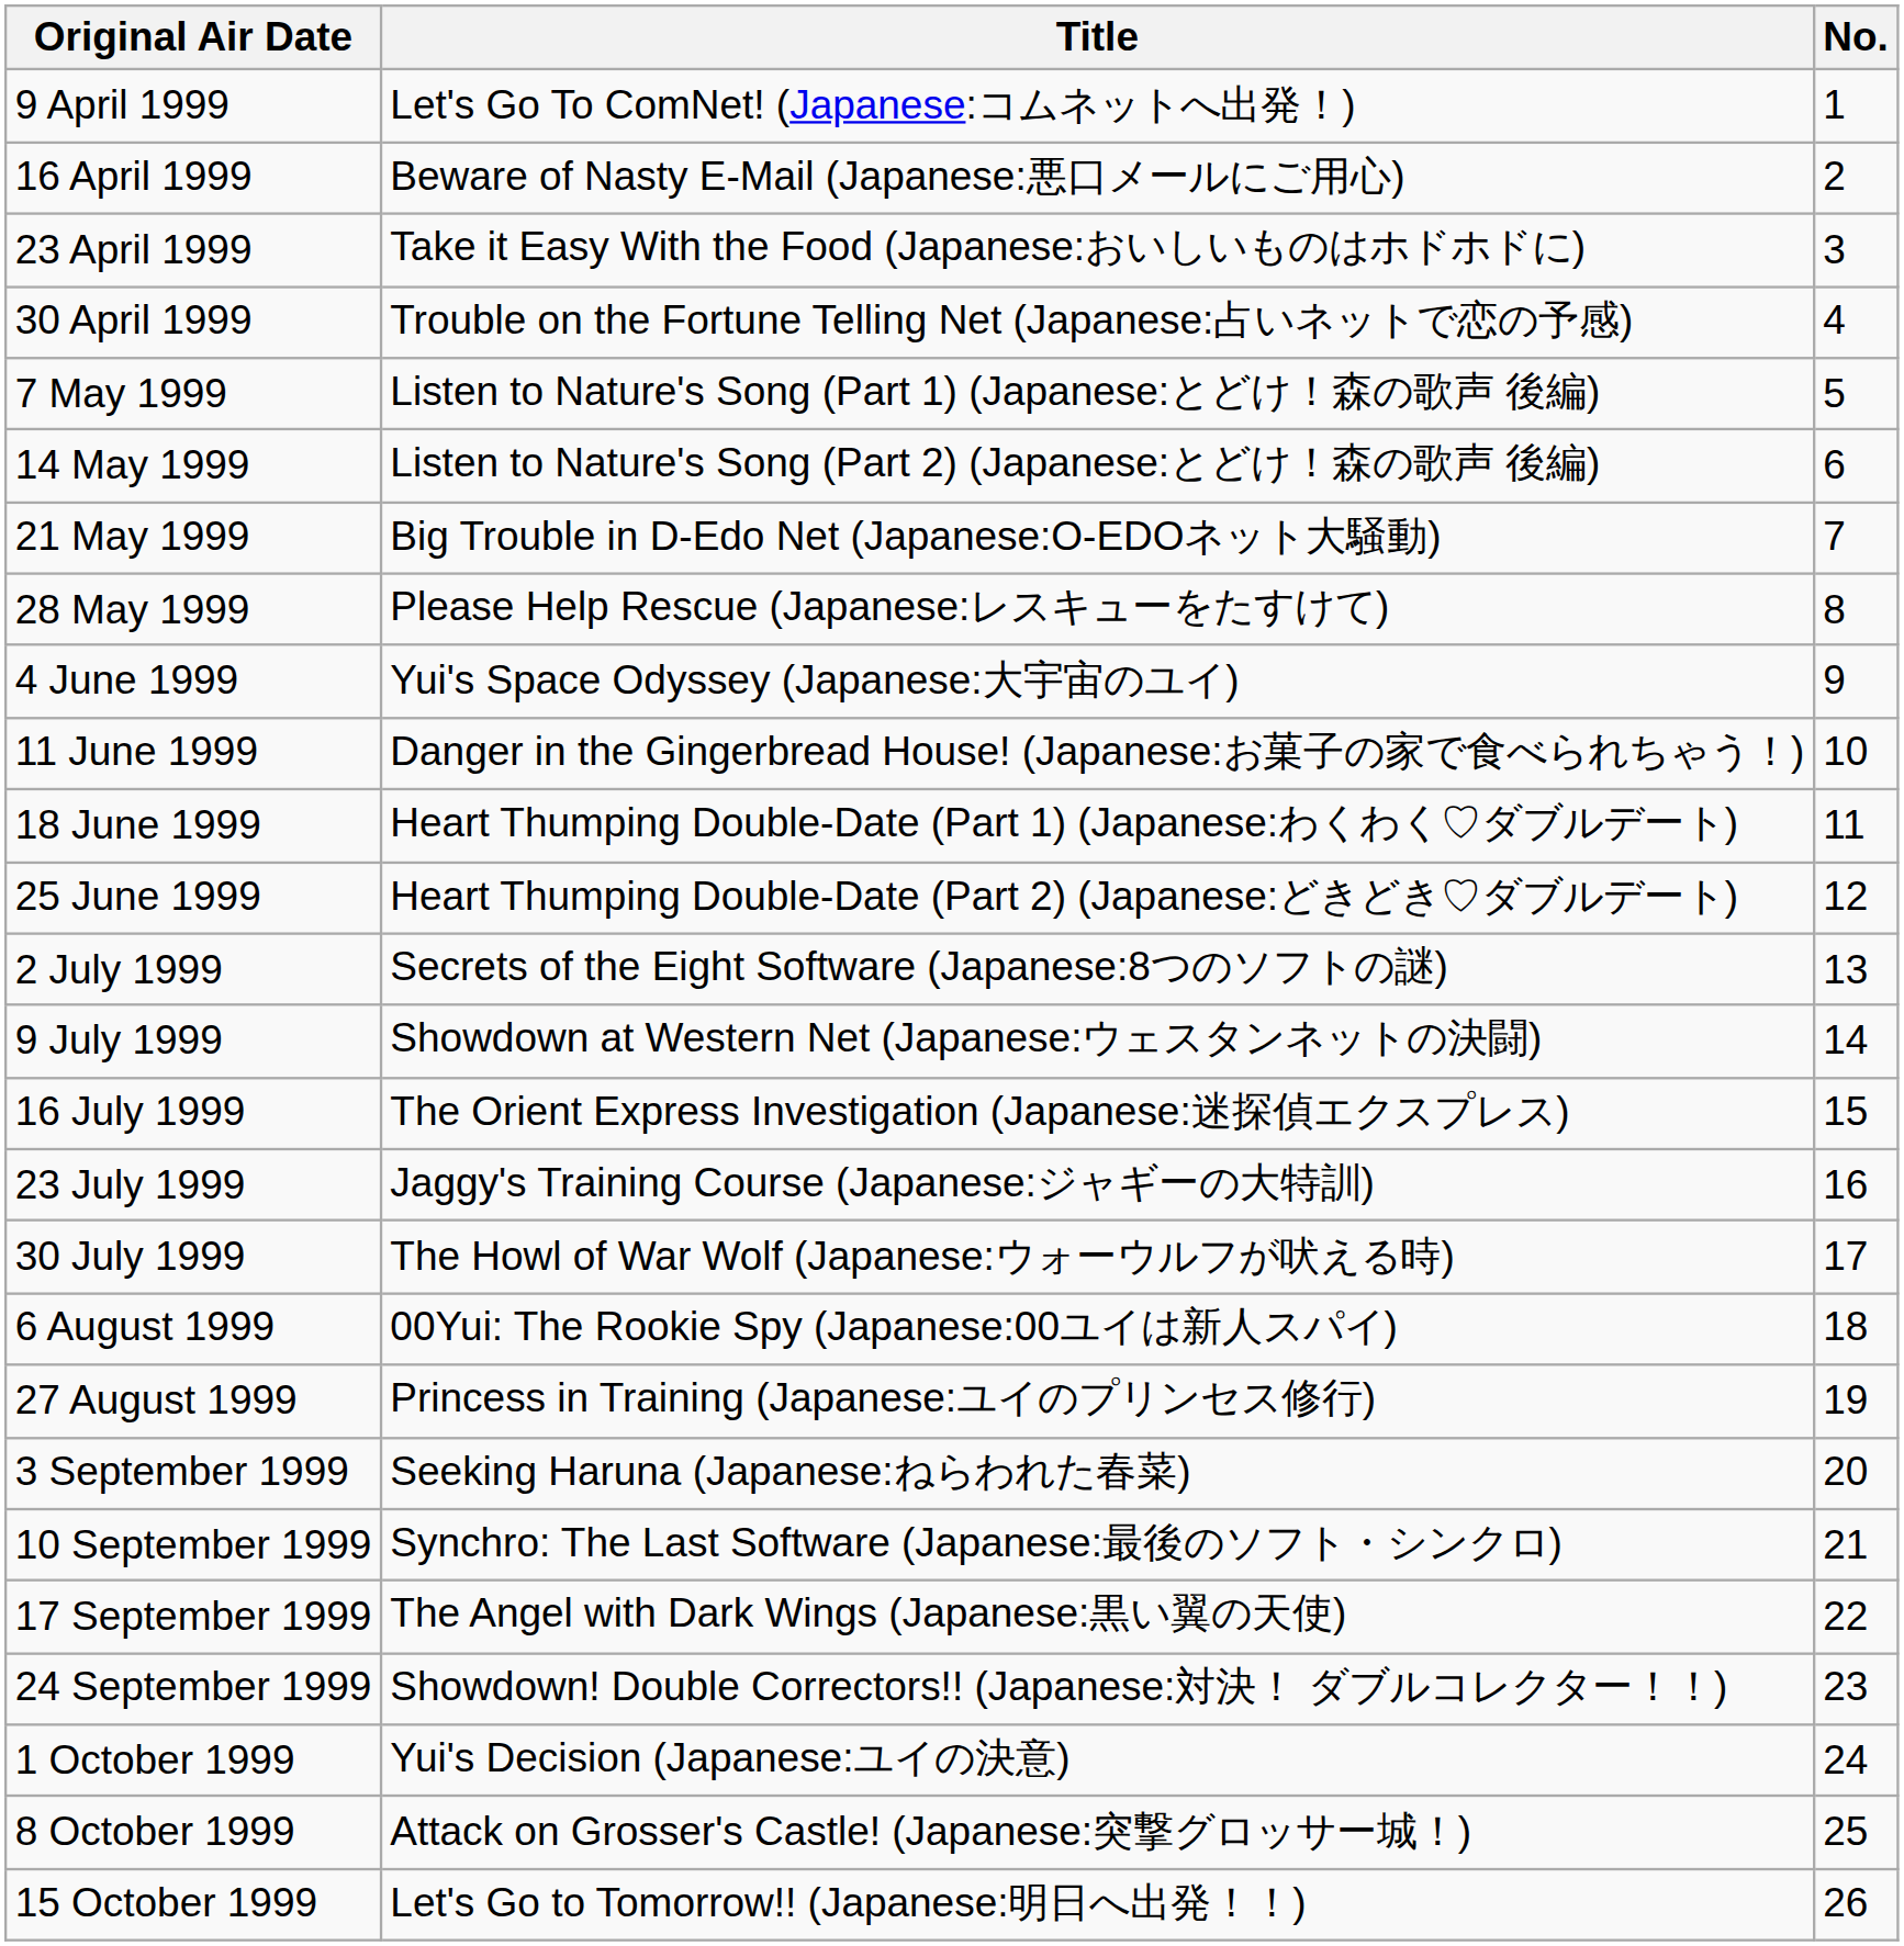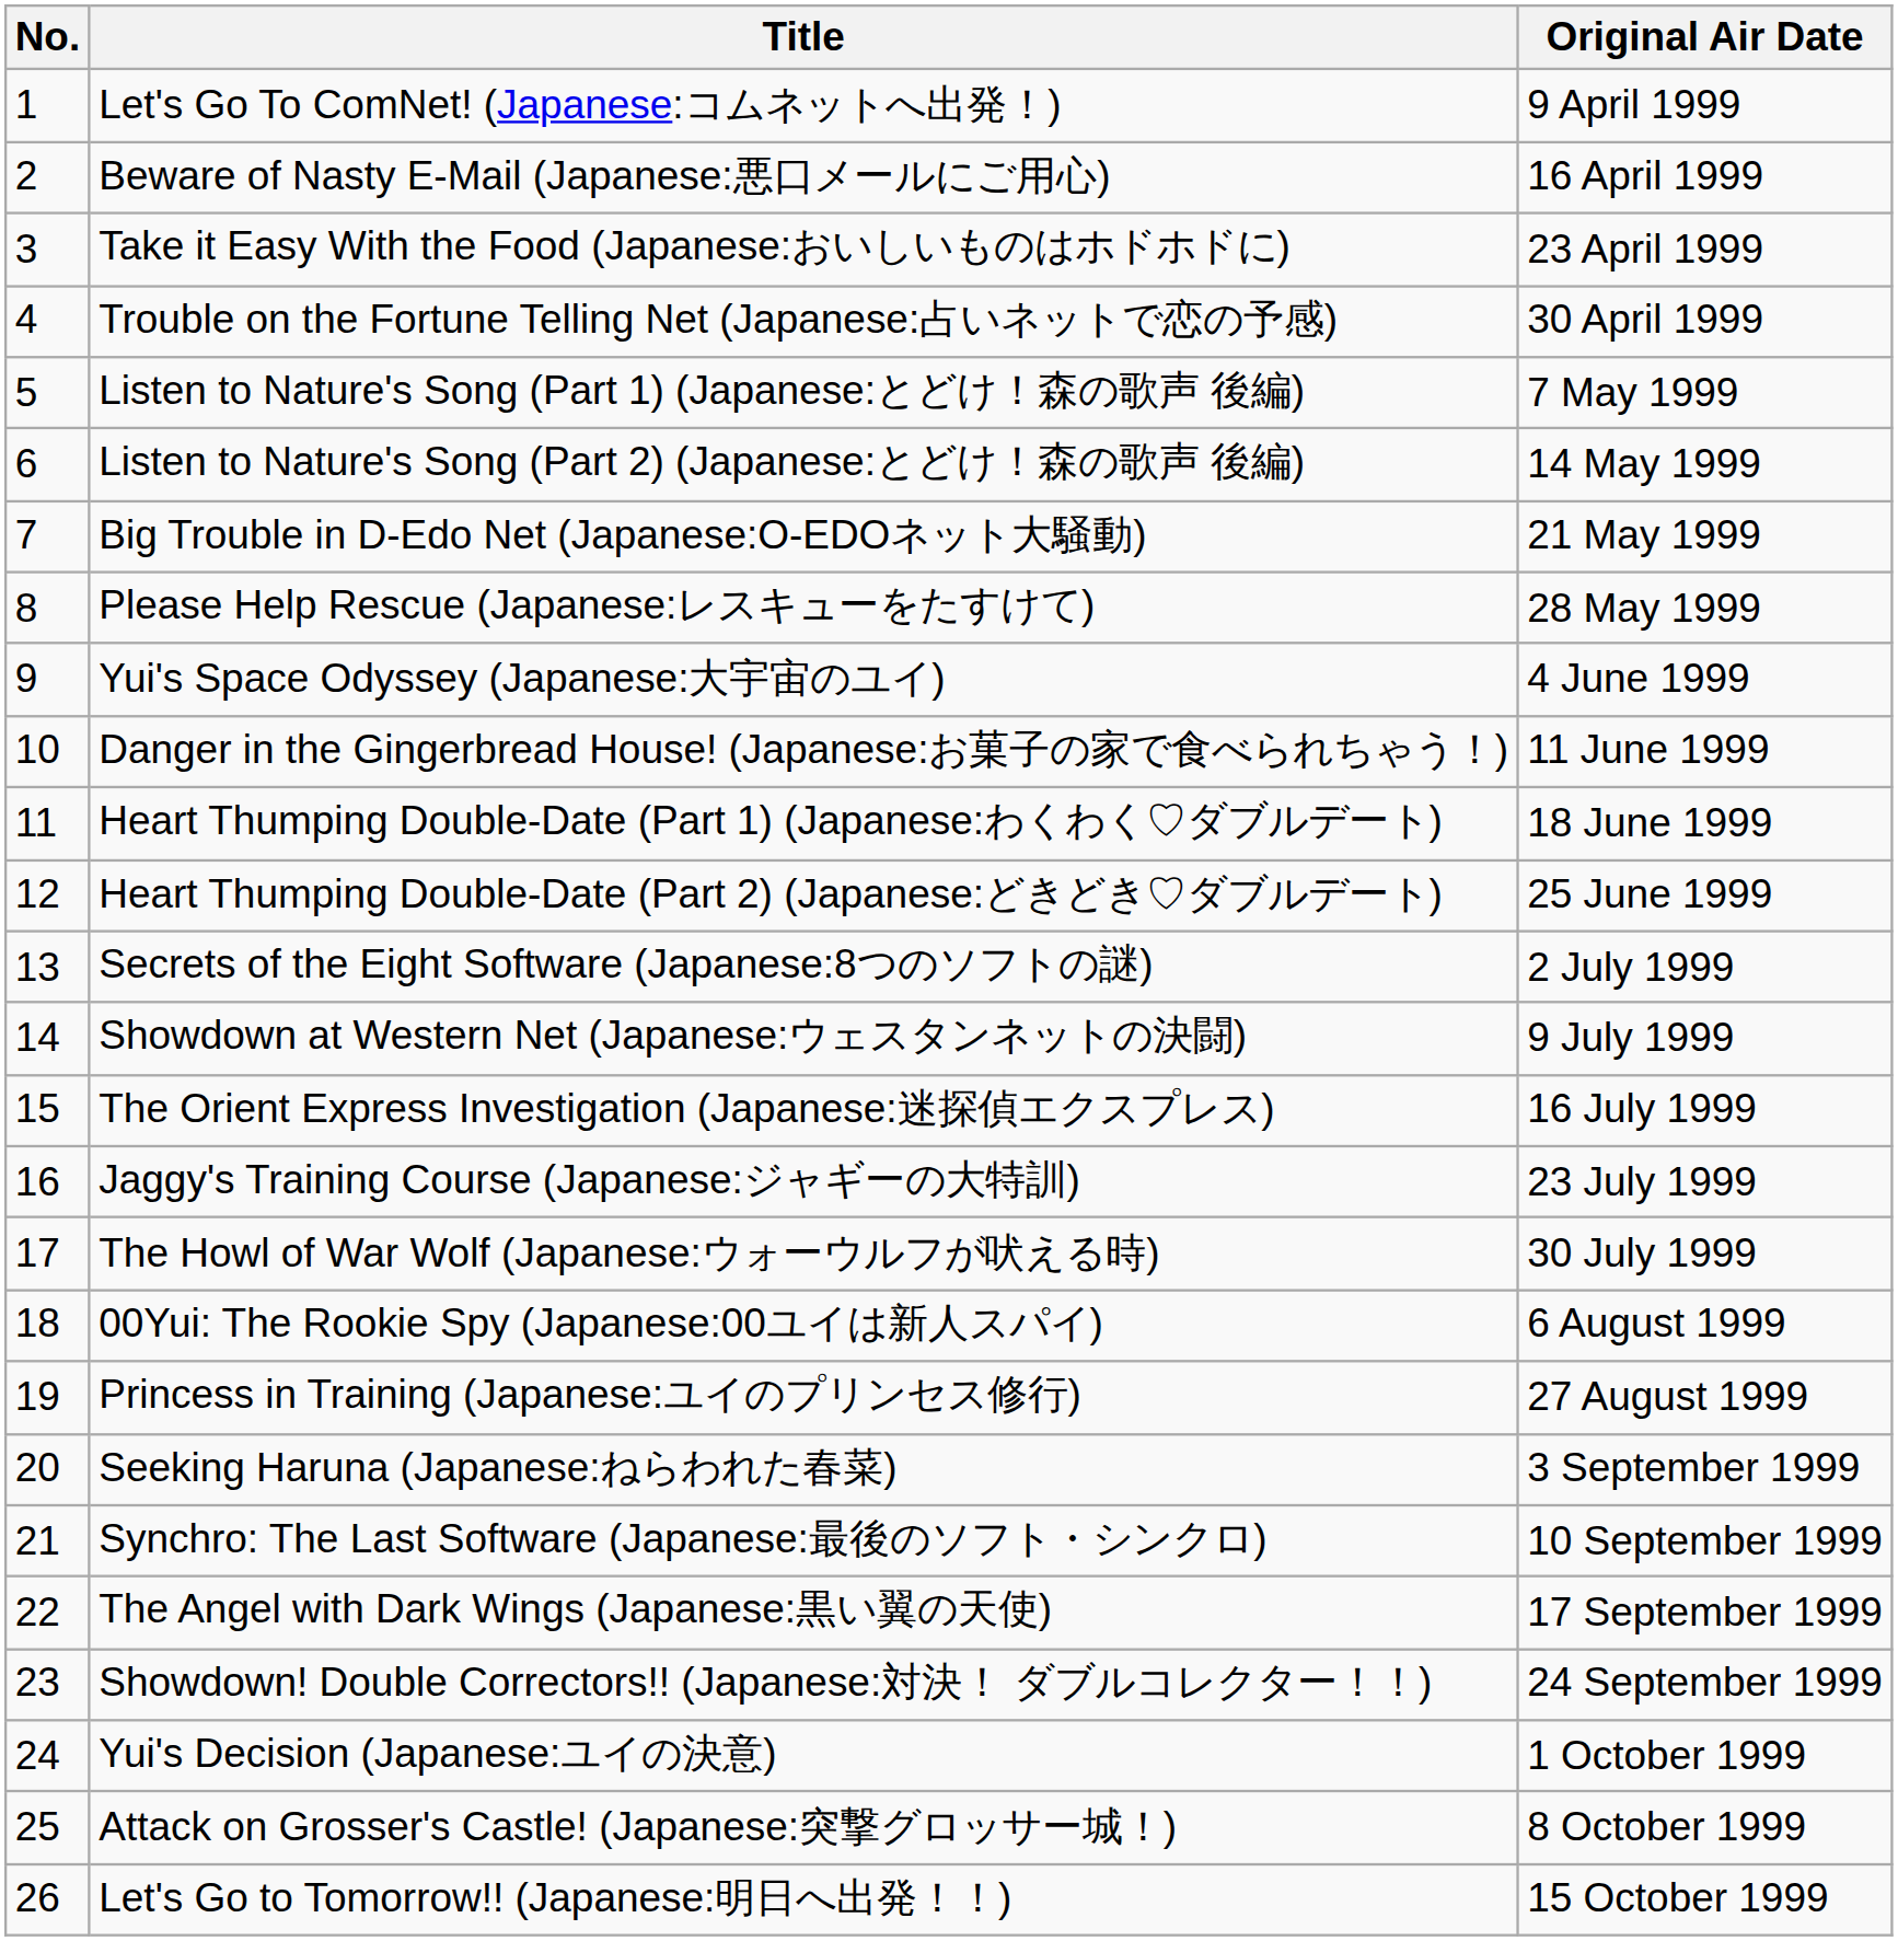columns swapped: No. <-> Original Air Date
